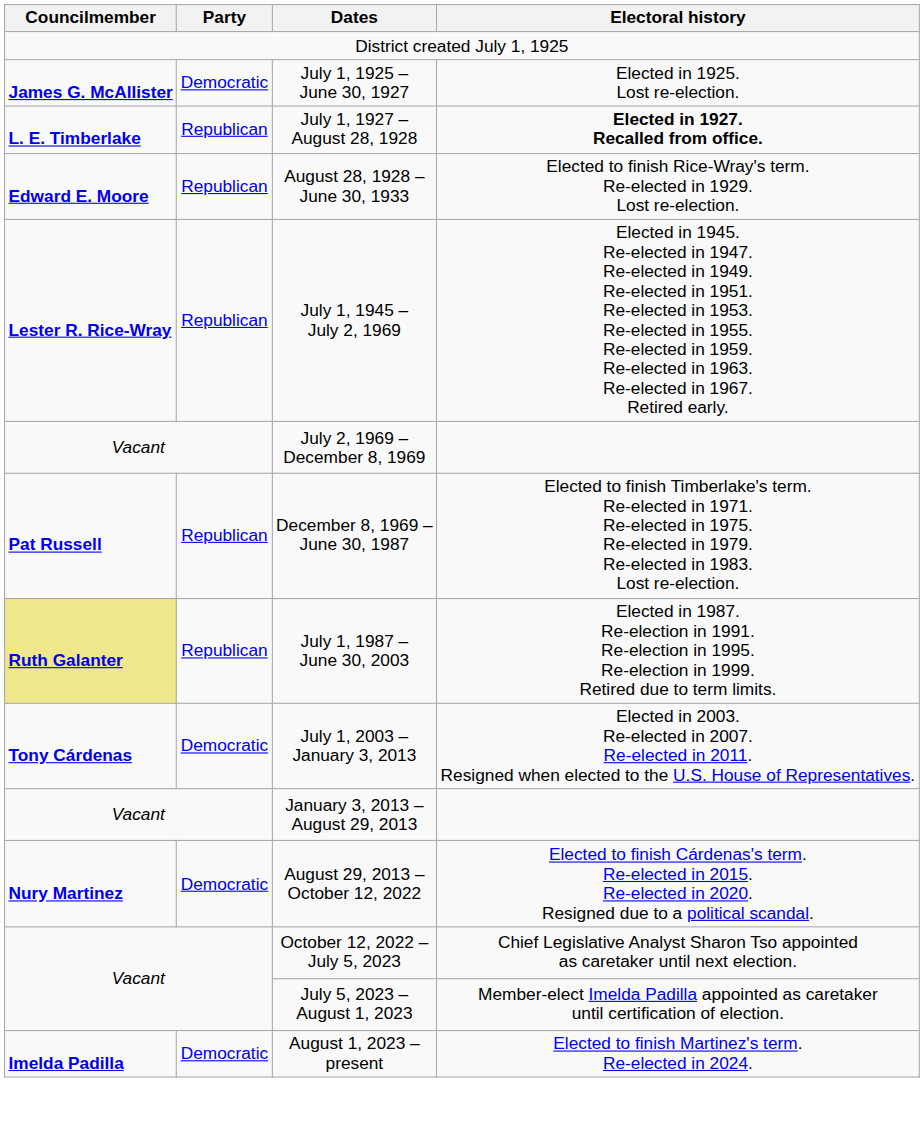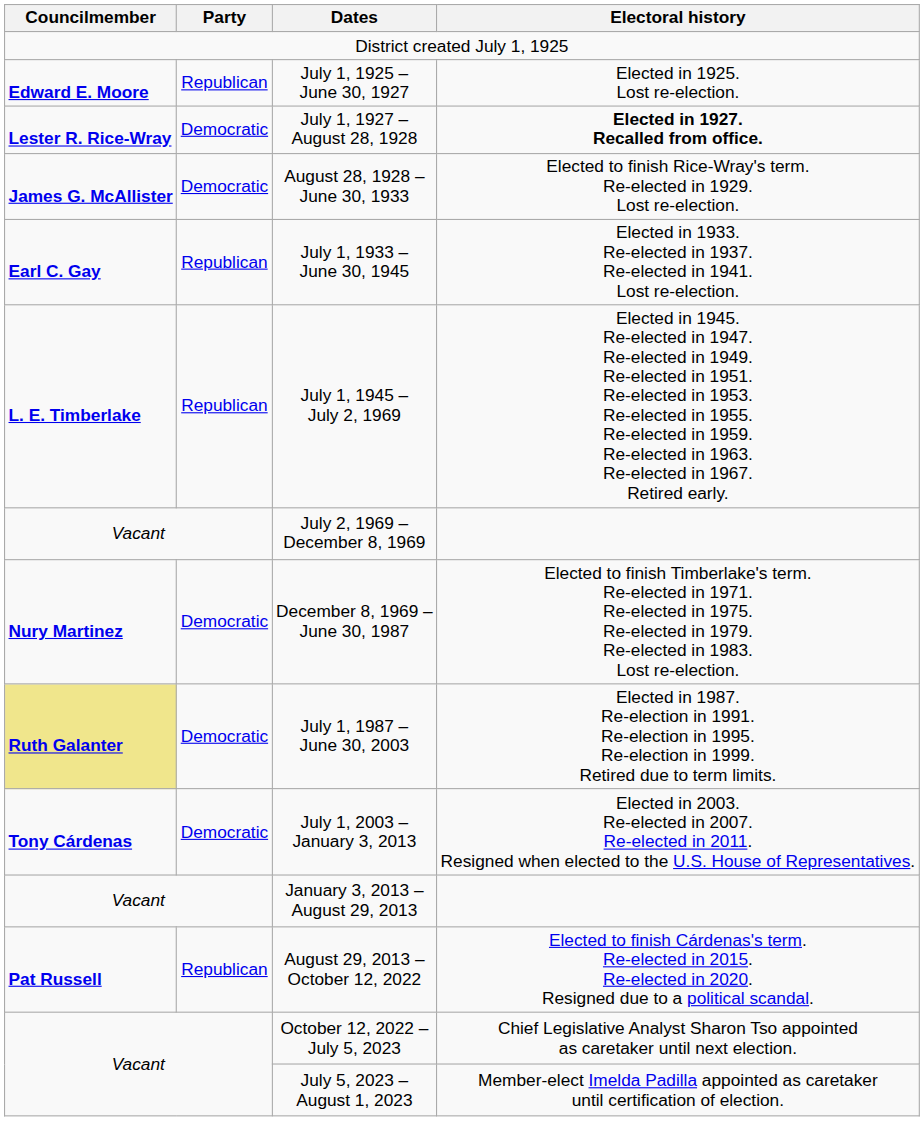July 1, 1925 – June 30, 1927 | Councilmember: James G. McAllister -> Edward E. Moore
July 1, 1925 – June 30, 1927 | Party: Democratic -> Republican
July 1, 1927 – August 28, 1928 | Councilmember: L. E. Timberlake -> Lester R. Rice-Wray
July 1, 1927 – August 28, 1928 | Party: Republican -> Democratic
August 28, 1928 – June 30, 1933 | Councilmember: Edward E. Moore -> James G. McAllister
August 28, 1928 – June 30, 1933 | Party: Republican -> Democratic
+ row: Earl C. Gay | Republican | July 1, 1933 – June 30, 1945 | Elected in 1933. Re-elected in 1937. Re-elected in 1941. Lost re-election.
July 1, 1945 – July 2, 1969 | Councilmember: Lester R. Rice-Wray -> L. E. Timberlake
December 8, 1969 – June 30, 1987 | Councilmember: Pat Russell -> Nury Martinez
December 8, 1969 – June 30, 1987 | Party: Republican -> Democratic
July 1, 1987 – June 30, 2003 | Party: Republican -> Democratic
August 29, 2013 – October 12, 2022 | Councilmember: Nury Martinez -> Pat Russell
August 29, 2013 – October 12, 2022 | Party: Democratic -> Republican
- row: Imelda Padilla | Democratic | August 1, 2023 – present | Elected to finish Martinez's term. Re-elected in 2024.
